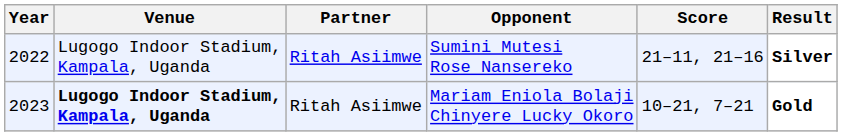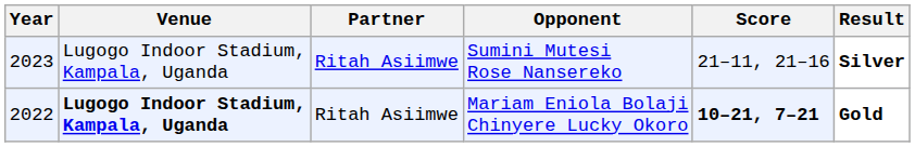Sumini Mutesi Rose Nansereko | Year: 2022 -> 2023
Mariam Eniola Bolaji Chinyere Lucky Okoro | Year: 2023 -> 2022
Mariam Eniola Bolaji Chinyere Lucky Okoro | Score: normal -> bold
